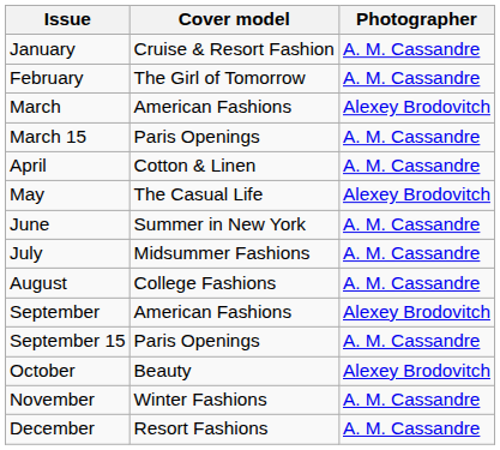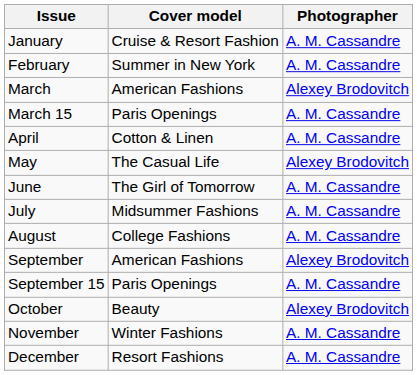February | Cover model: The Girl of Tomorrow -> Summer in New York
June | Cover model: Summer in New York -> The Girl of Tomorrow
